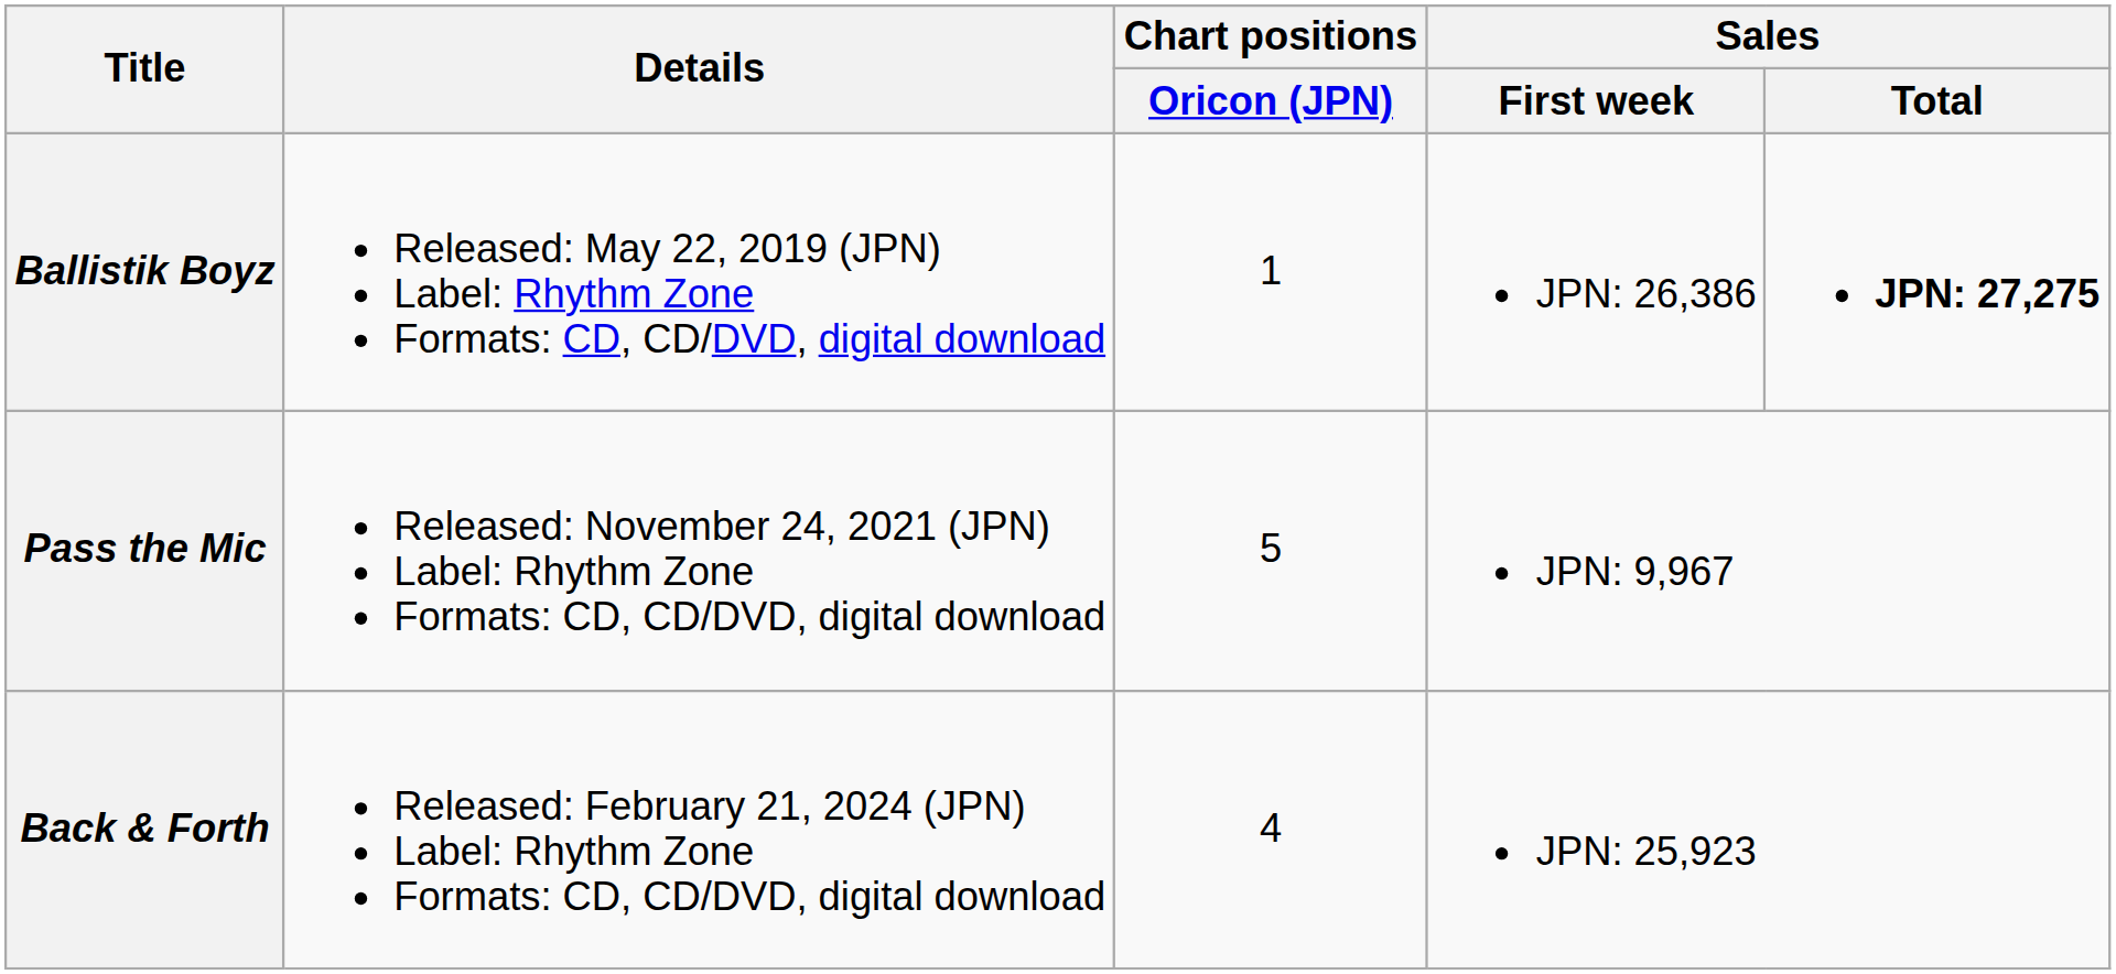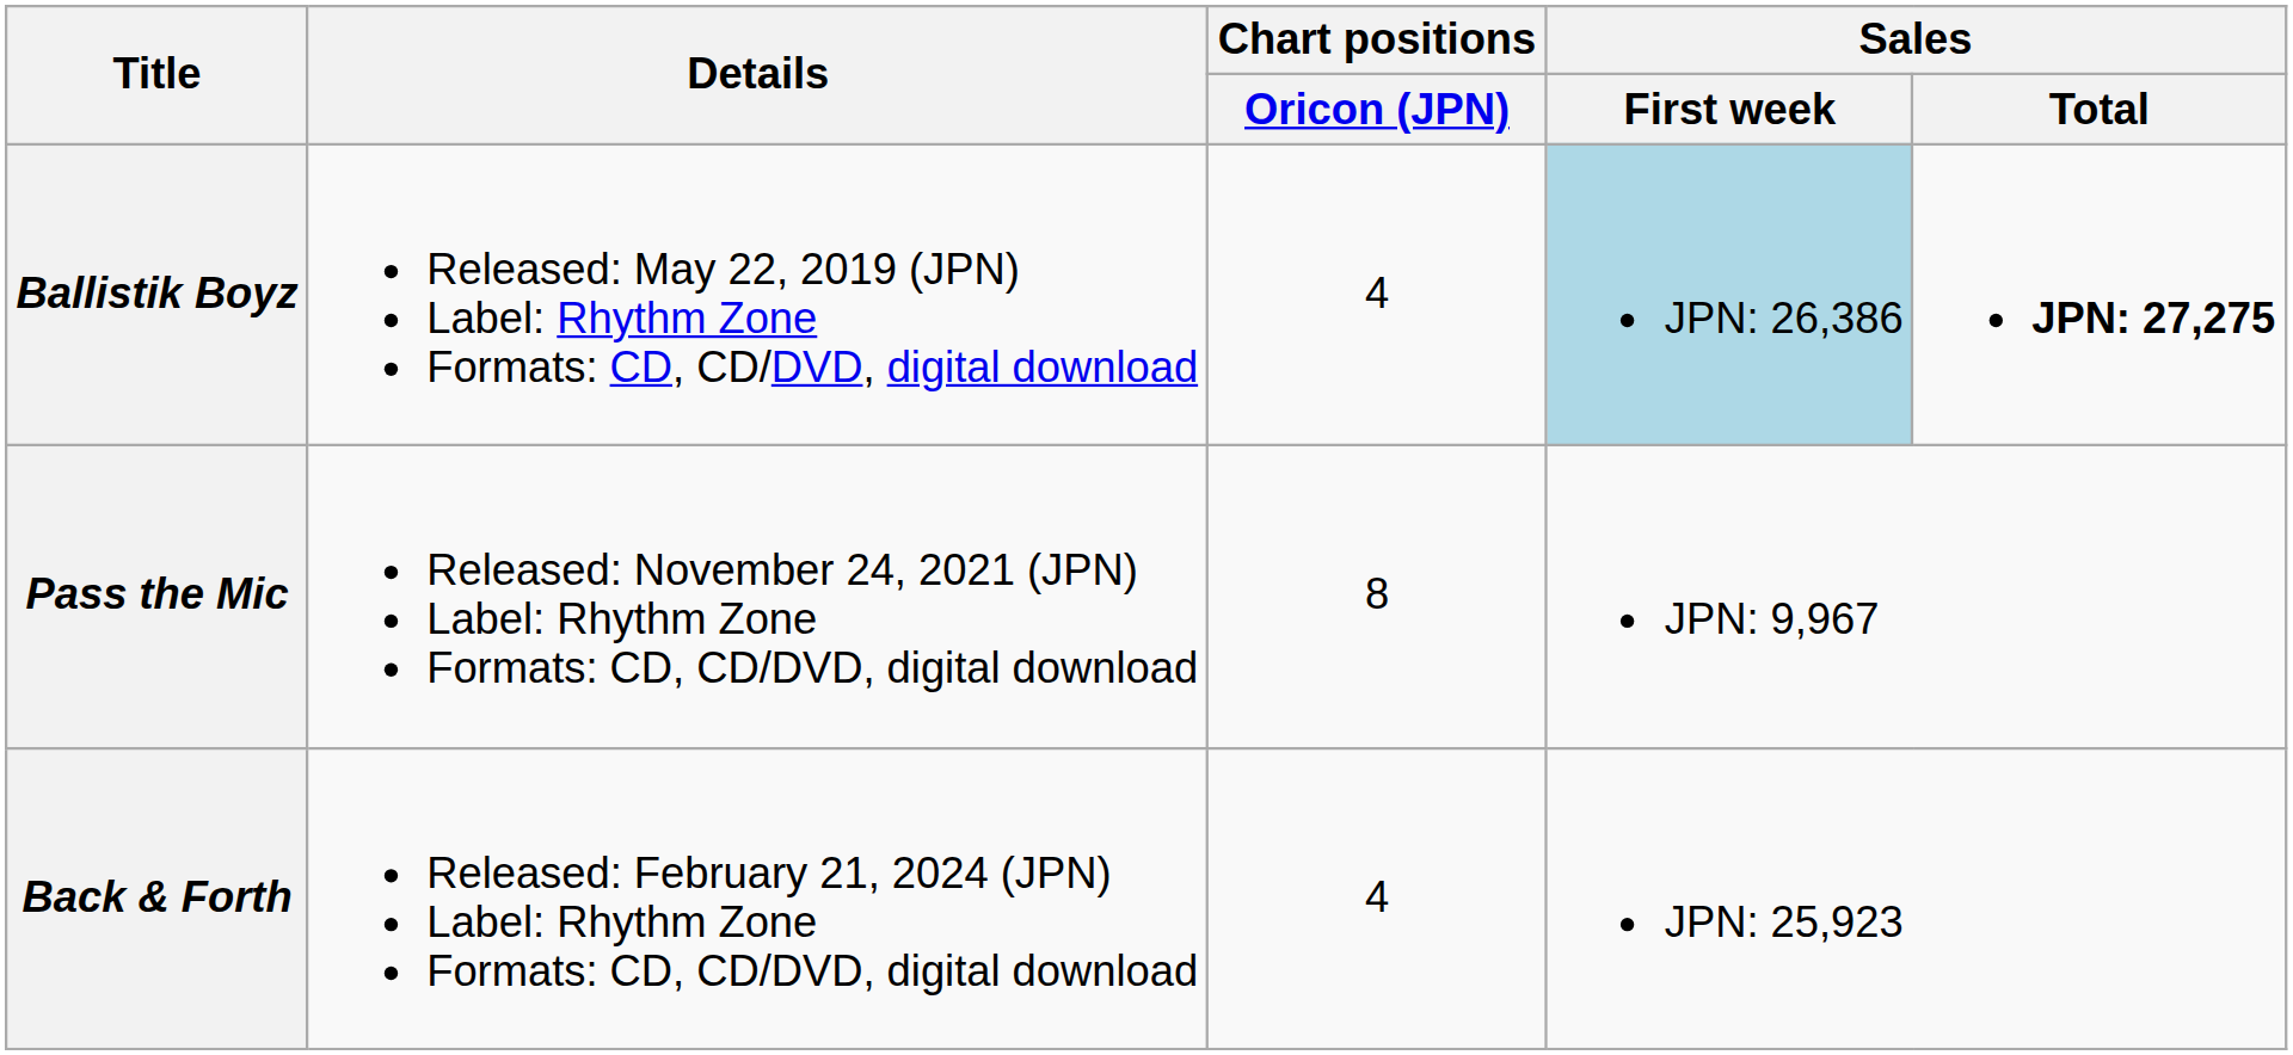Ballistik Boyz | Chart positions / Oricon (JPN): 1 -> 4
Ballistik Boyz | Sales / First week: no background -> lightblue background
Pass the Mic | Chart positions / Oricon (JPN): 5 -> 8
